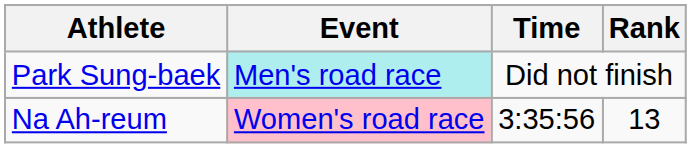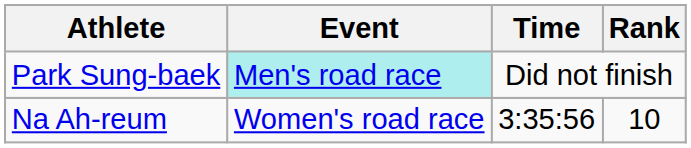Na Ah-reum | Event: pink background -> no background
Na Ah-reum | Rank: 13 -> 10
